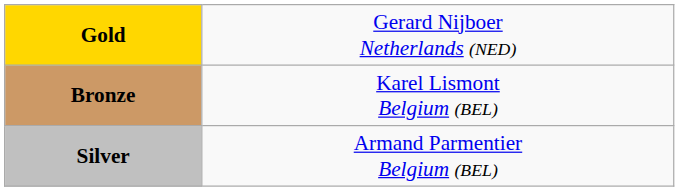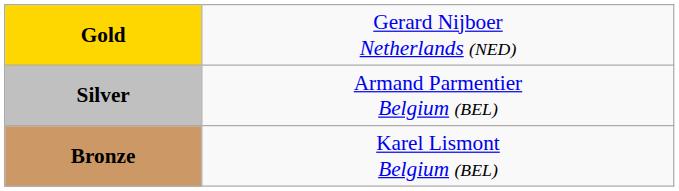rows swapped: Silver <-> Bronze
